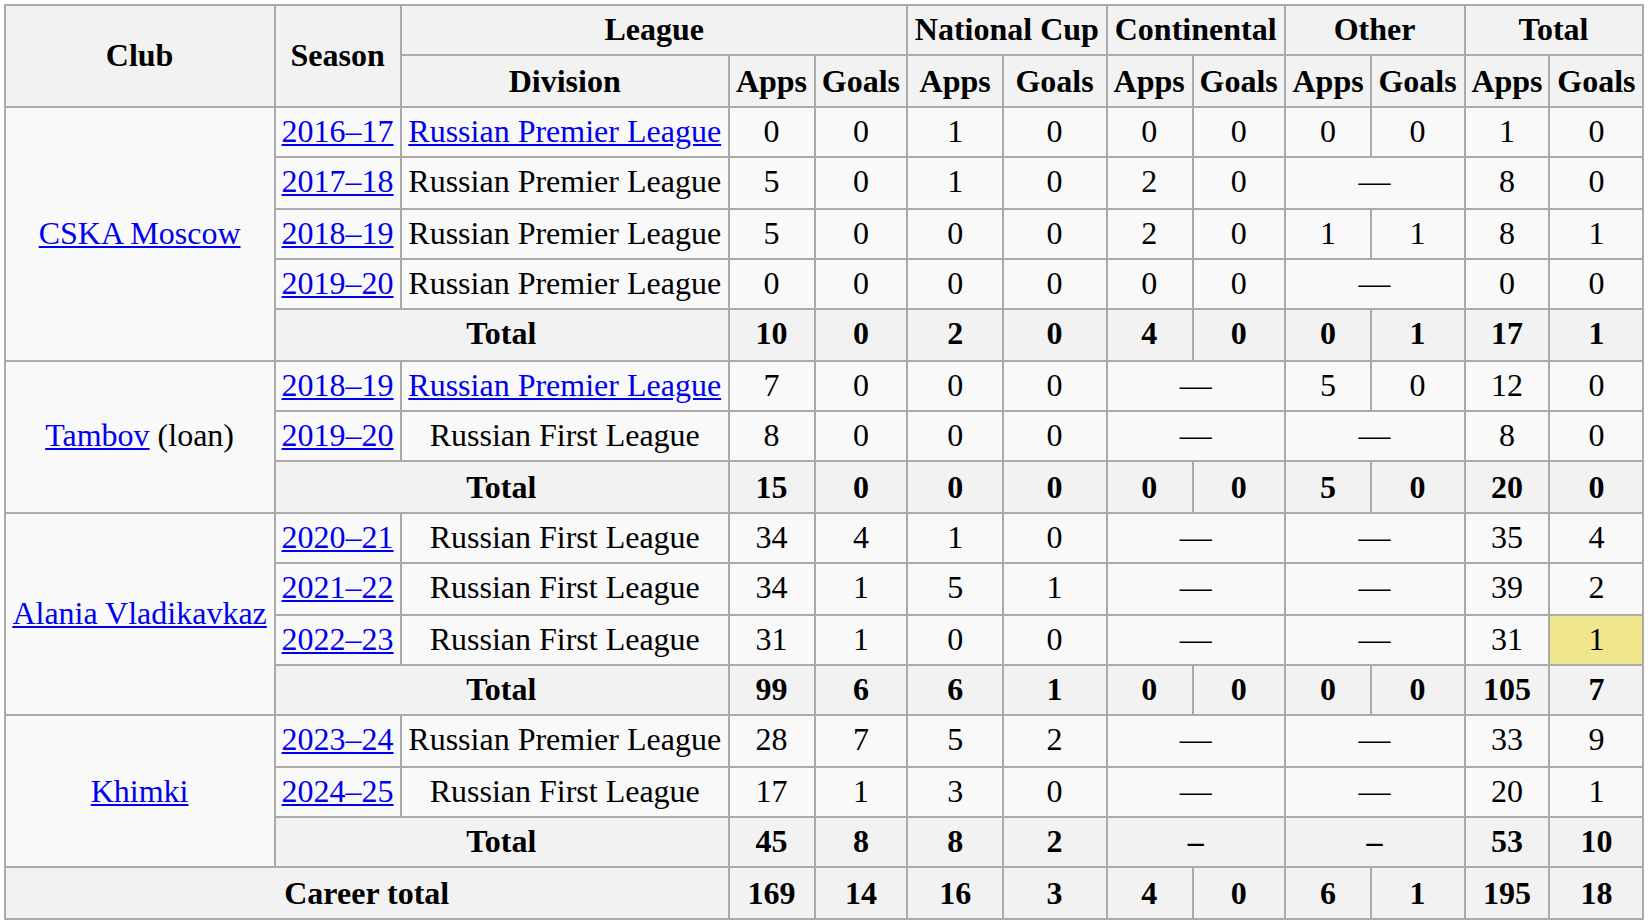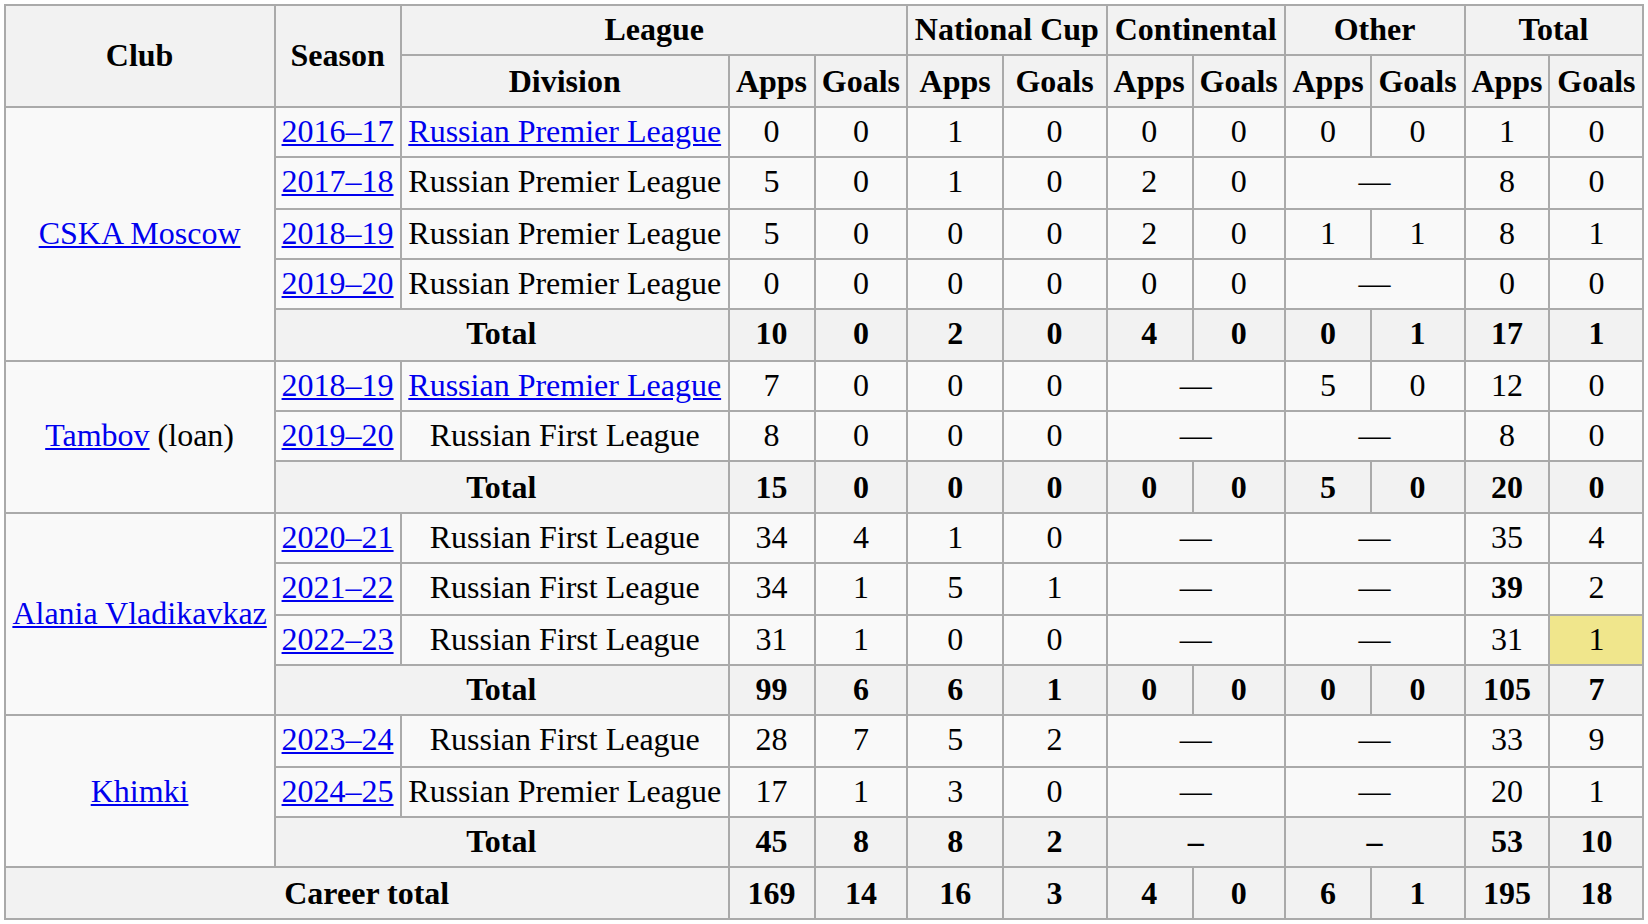2021–22 | Total / Apps: normal -> bold
2023–24 | League / Division: Russian Premier League -> Russian First League
2024–25 | League / Division: Russian First League -> Russian Premier League
